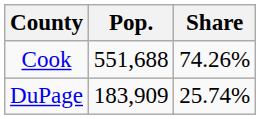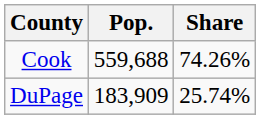Cook | Pop.: 551,688 -> 559,688
